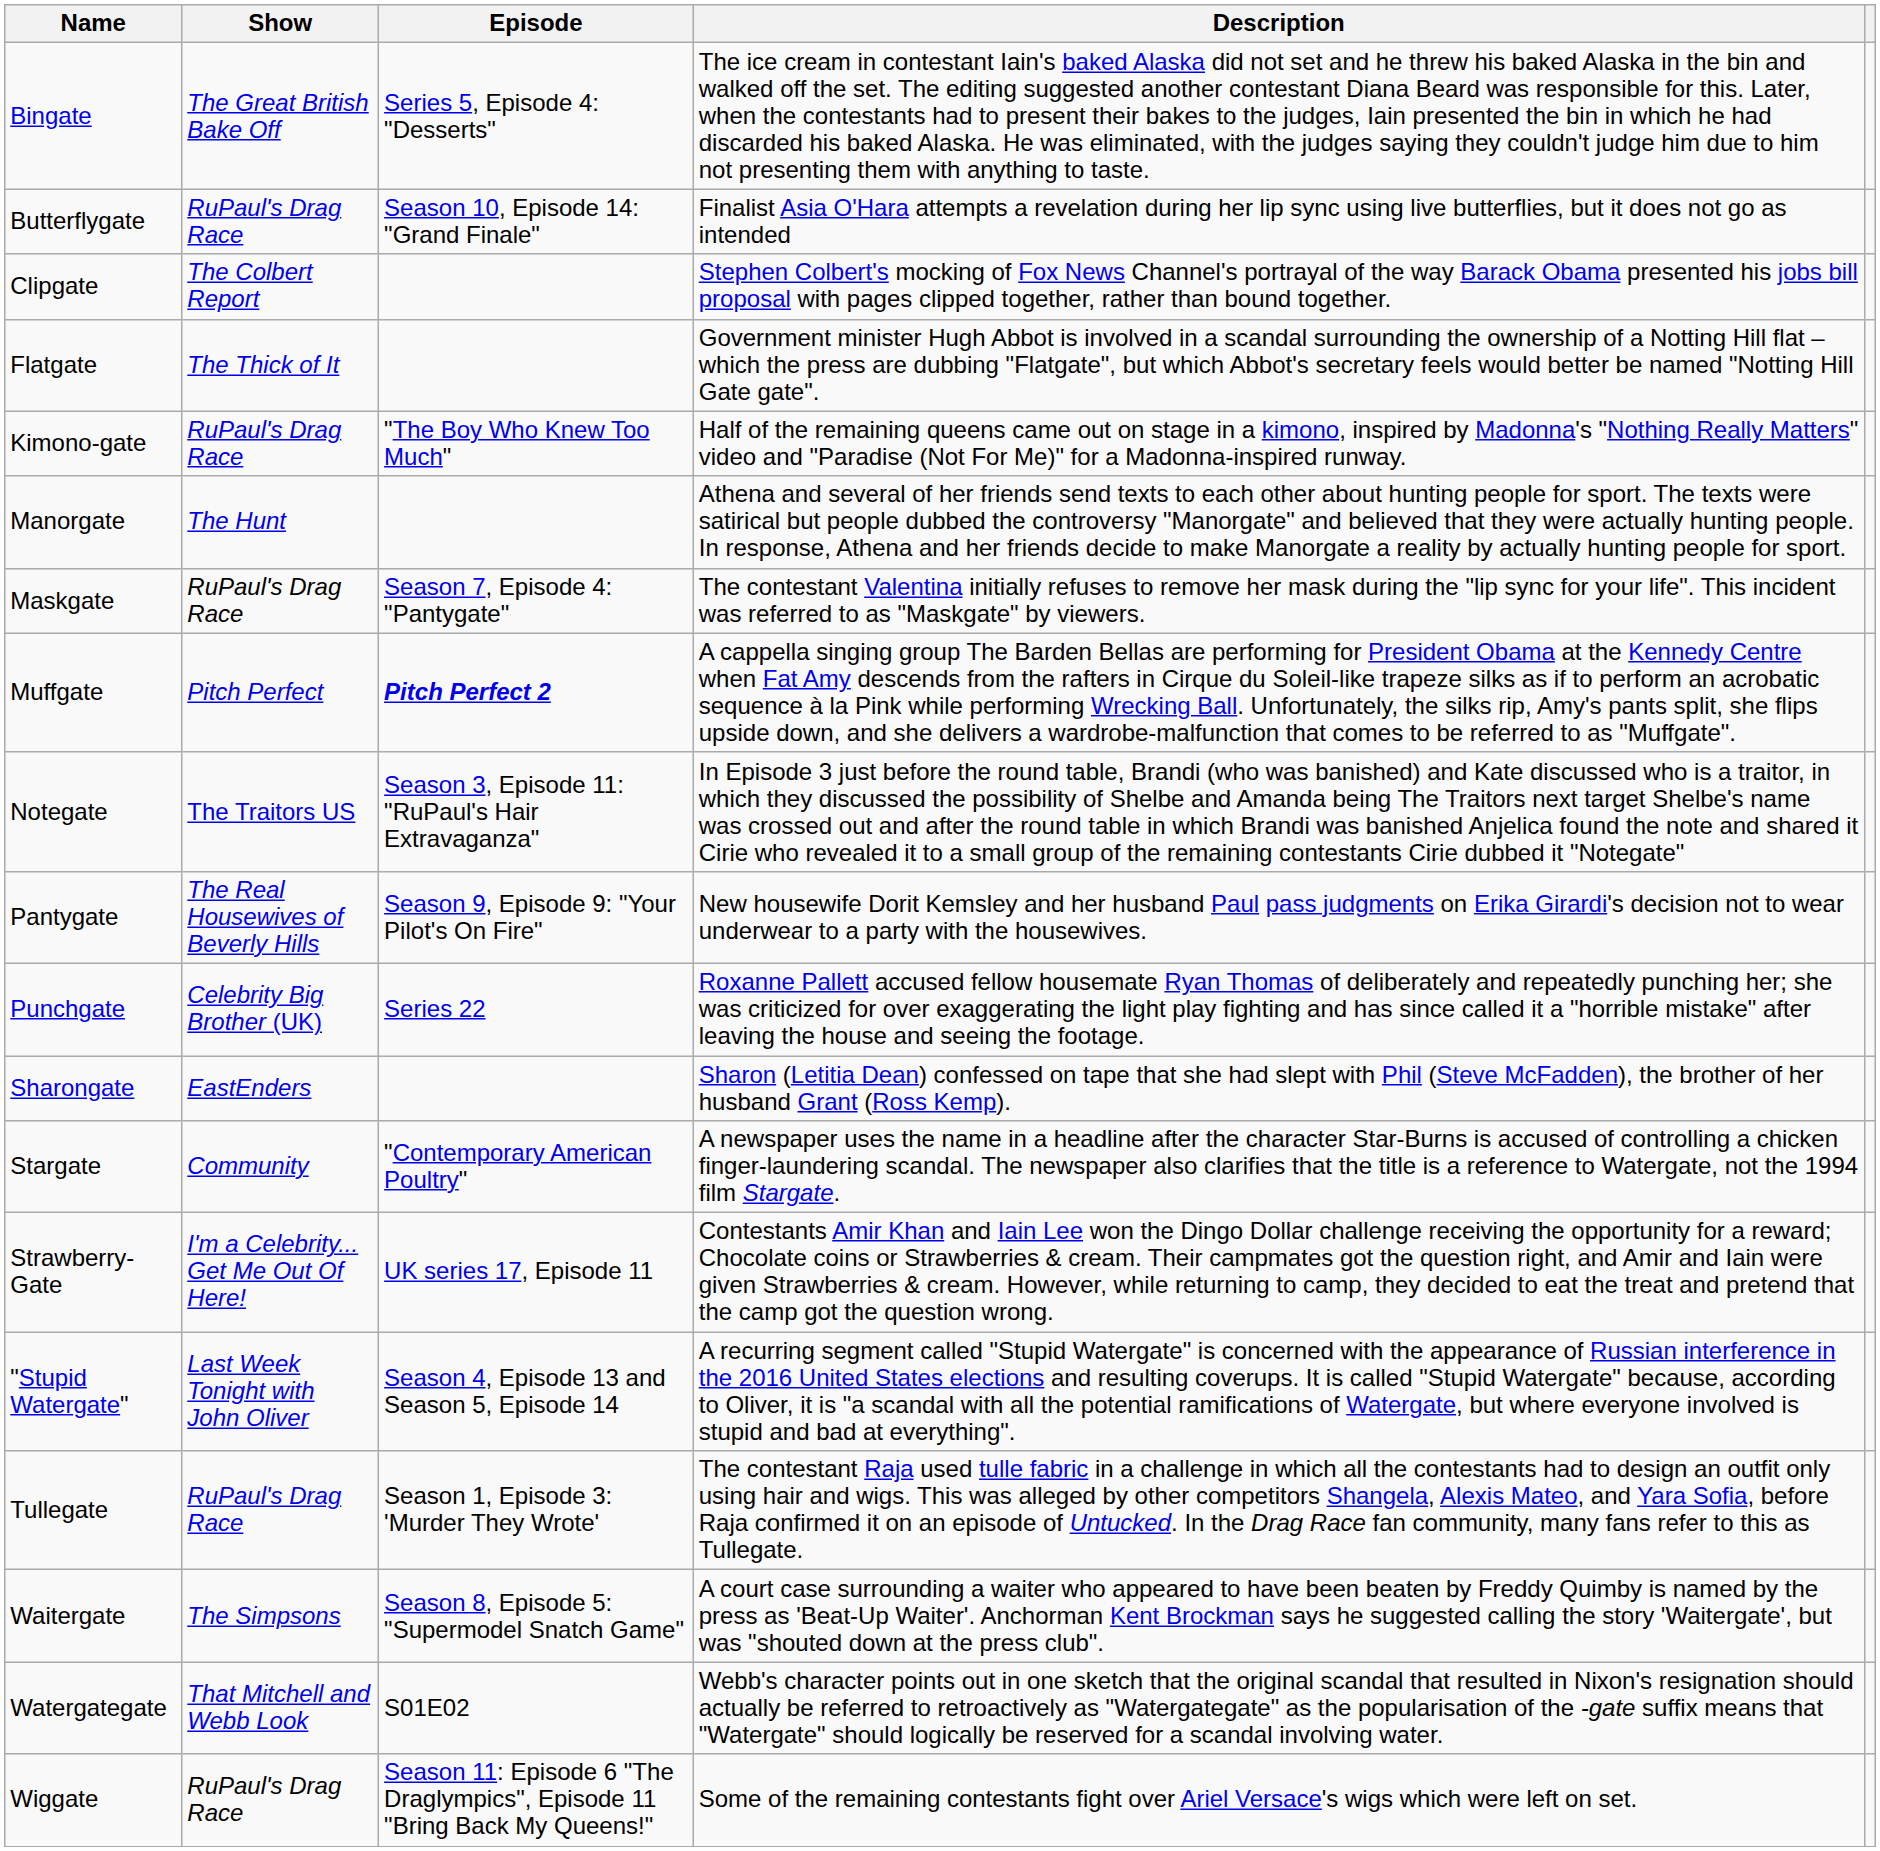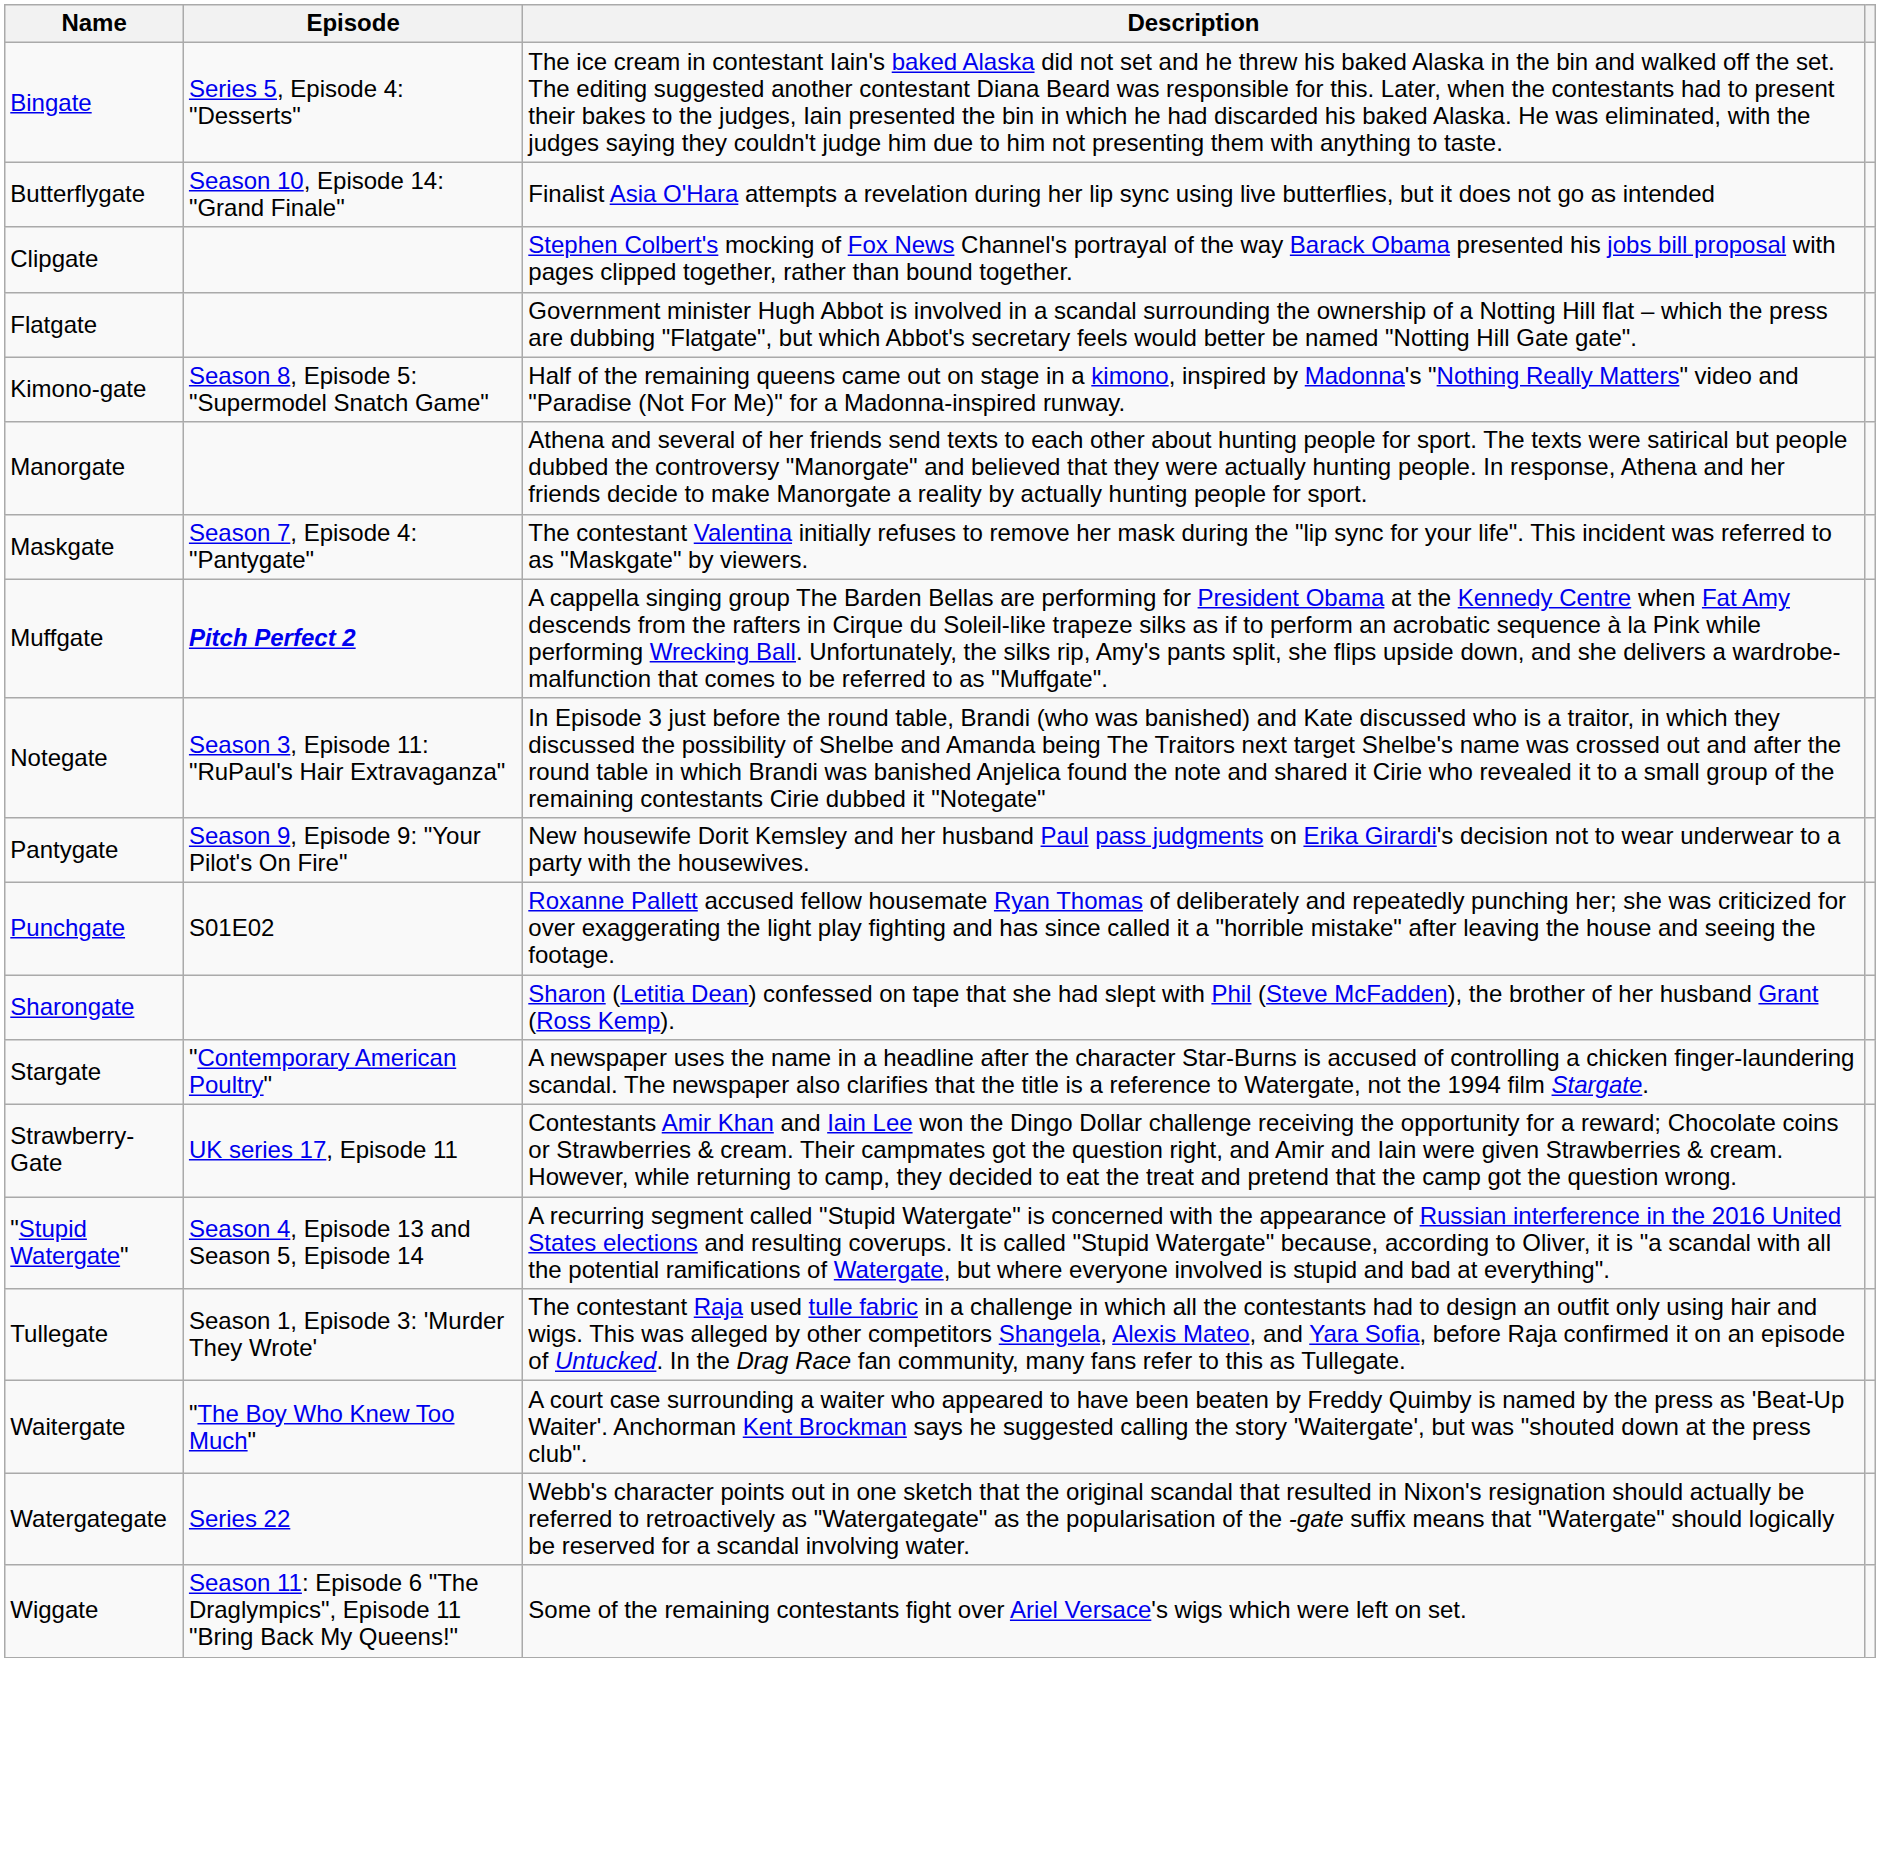- column: Show | The Great British Bake Off | RuPaul's Drag Race | The Colbert Report | The Thick of It | RuPaul's Drag Race | The Hunt | RuPaul's Drag Race | Pitch Perfect | The Traitors US | The Real Housewives of Beverly Hills | Celebrity Big Brother (UK) | EastEnders | Community | I'm a Celebrity... Get Me Out Of Here! | Last Week Tonight with John Oliver | RuPaul's Drag Race | The Simpsons | That Mitchell and Webb Look | RuPaul's Drag Race
Kimono-gate | Episode: "The Boy Who Knew Too Much" -> Season 8, Episode 5: "Supermodel Snatch Game"
Punchgate | Episode: Series 22 -> S01E02
Waitergate | Episode: Season 8, Episode 5: "Supermodel Snatch Game" -> "The Boy Who Knew Too Much"
Watergategate | Episode: S01E02 -> Series 22
